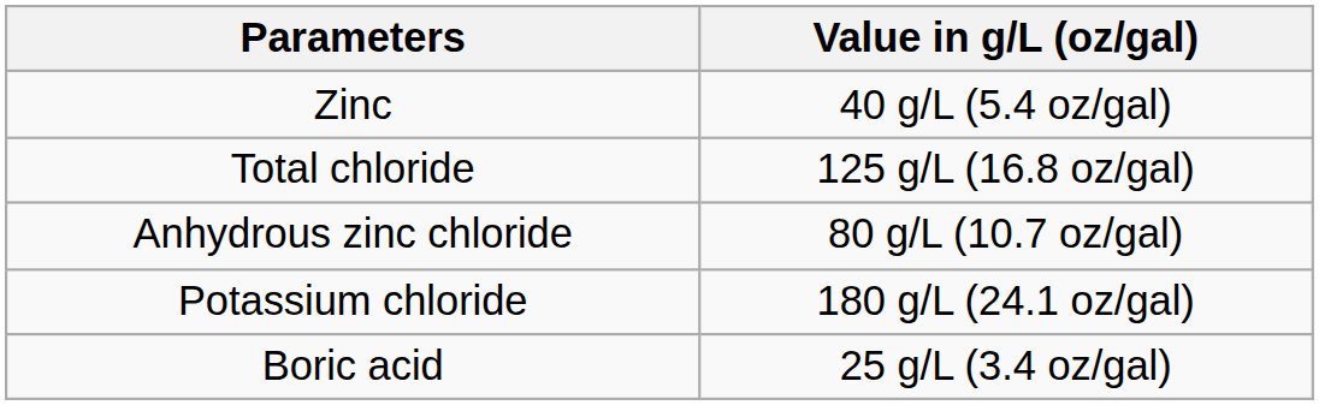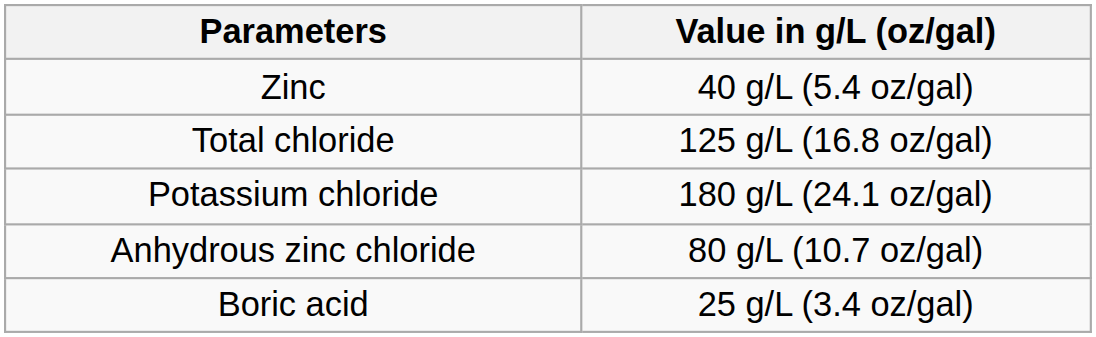rows swapped: Anhydrous zinc chloride <-> Potassium chloride
